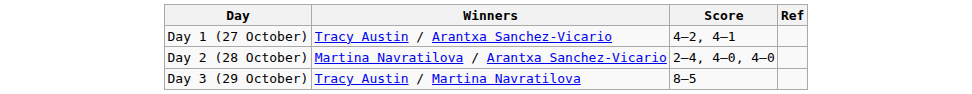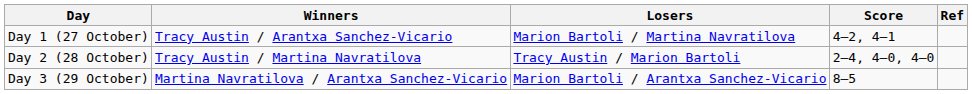+ column: Losers | Marion Bartoli / Martina Navratilova | Tracy Austin / Marion Bartoli | Marion Bartoli / Arantxa Sanchez-Vicario
Day 2 (28 October) | Winners: Martina Navratilova / Arantxa Sanchez-Vicario -> Tracy Austin / Martina Navratilova
Day 3 (29 October) | Winners: Tracy Austin / Martina Navratilova -> Martina Navratilova / Arantxa Sanchez-Vicario
